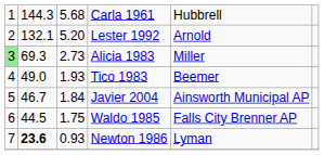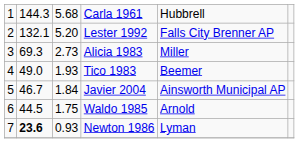Lester 1992 | column 5: Arnold -> Falls City Brenner AP
Alicia 1983 | column 1: lightgreen background -> no background
Waldo 1985 | column 5: Falls City Brenner AP -> Arnold
